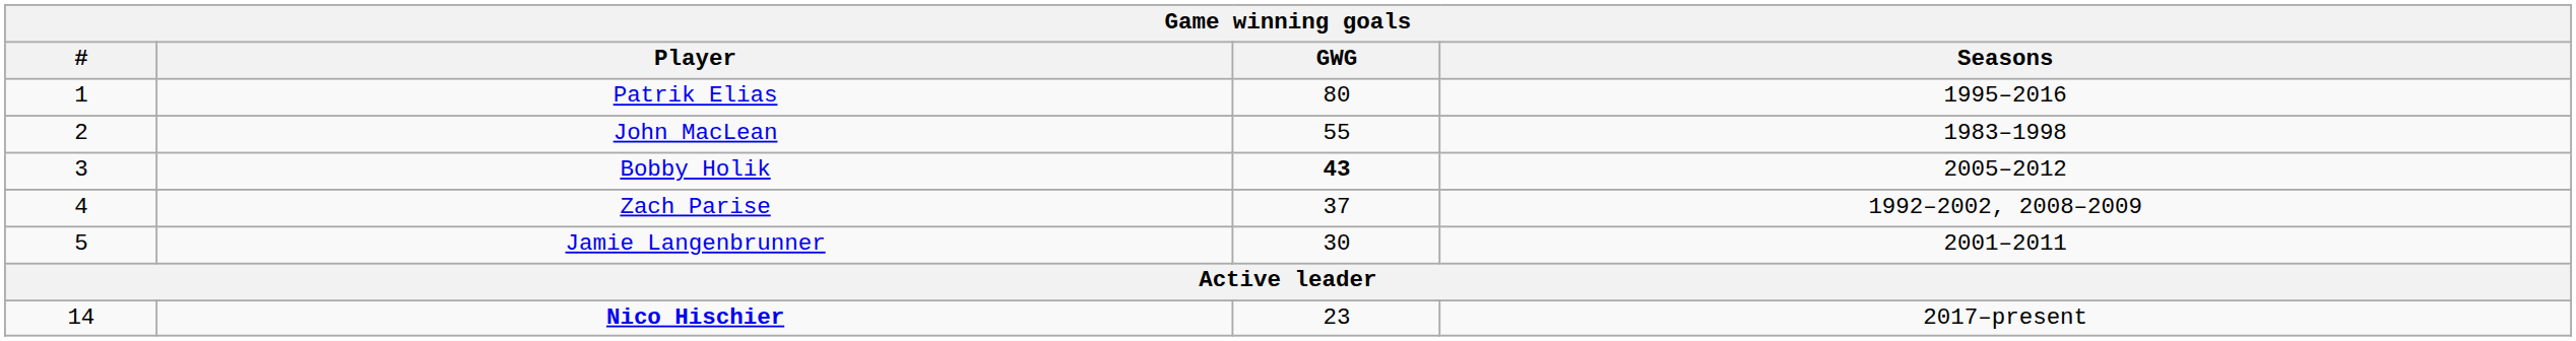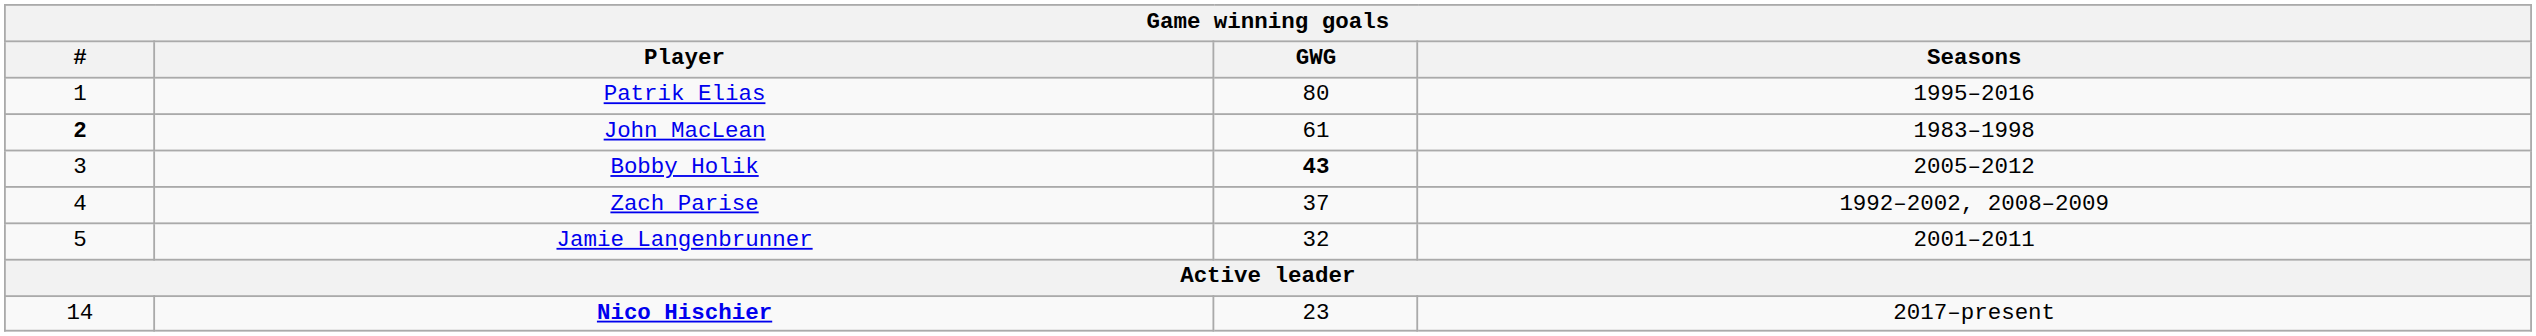John MacLean | #: normal -> bold
John MacLean | GWG: 55 -> 61
Jamie Langenbrunner | GWG: 30 -> 32
